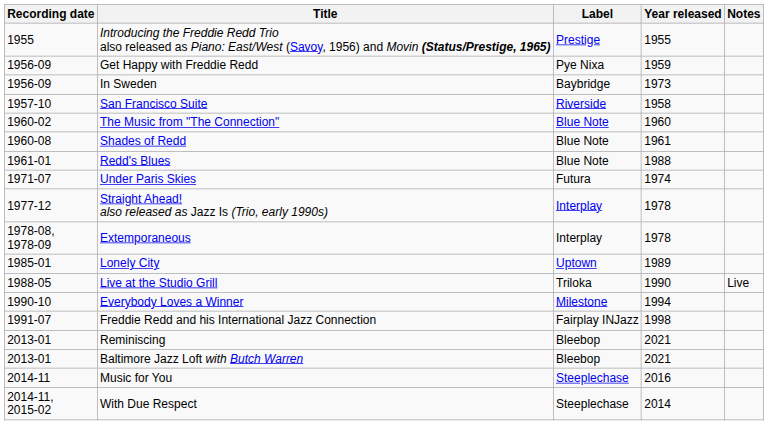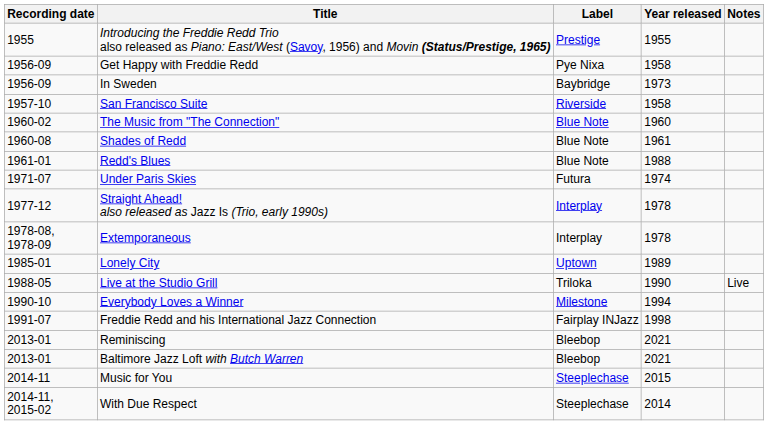Get Happy with Freddie Redd | Year released: 1959 -> 1958
Music for You | Year released: 2016 -> 2015
